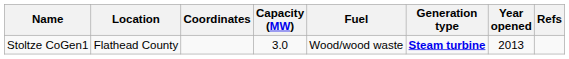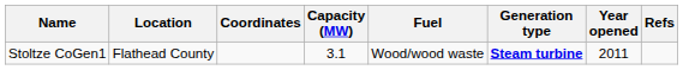Stoltze CoGen1 | Capacity (MW): 3.0 -> 3.1
Stoltze CoGen1 | Year opened: 2013 -> 2011
